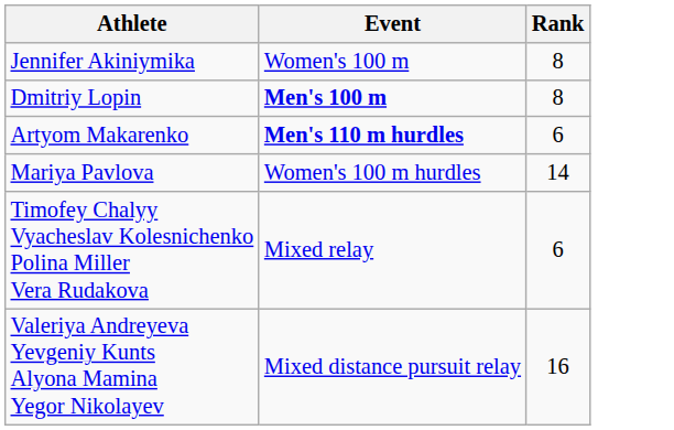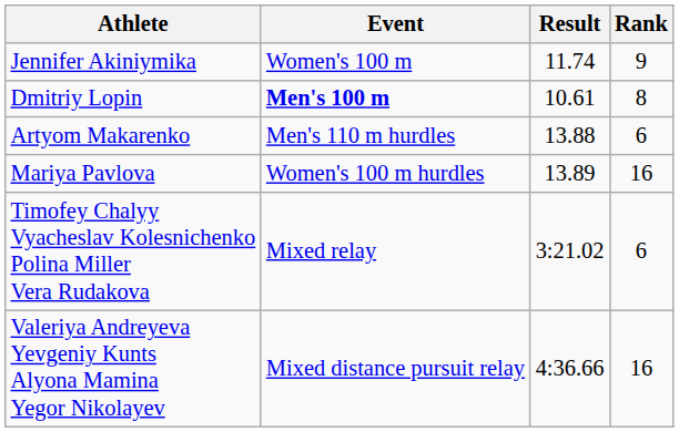+ column: Result | 11.74 | 10.61 | 13.88 | 13.89 | 3:21.02 | 4:36.66
Jennifer Akiniymika | Rank: 8 -> 9
Artyom Makarenko | Event: bold -> normal
Mariya Pavlova | Rank: 14 -> 16
